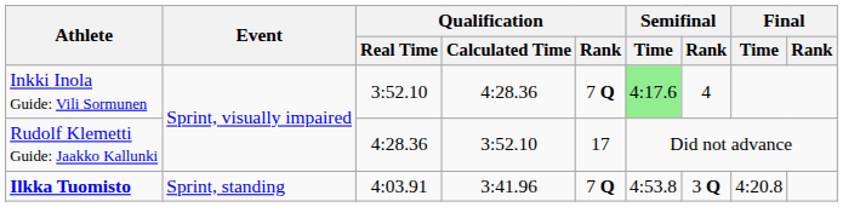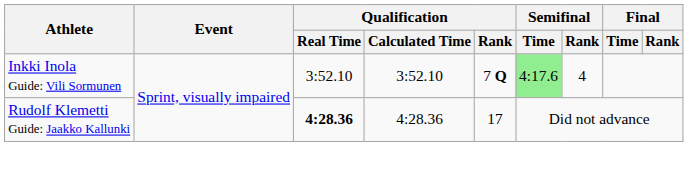Inkki Inola Guide: Vili Sormunen | Qualification / Calculated Time: 4:28.36 -> 3:52.10
Rudolf Klemetti Guide: Jaakko Kallunki | Qualification / Real Time: normal -> bold
Rudolf Klemetti Guide: Jaakko Kallunki | Qualification / Calculated Time: 3:52.10 -> 4:28.36
- row: Ilkka Tuomisto | Sprint, standing | 4:03.91 | 3:41.96 | 7 Q | 4:53.8 | 3 Q | 4:20.8
